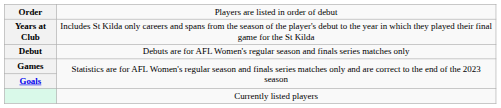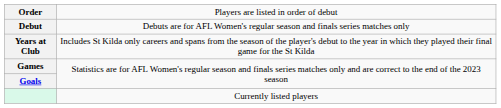rows swapped: Debut <-> Years at Club
